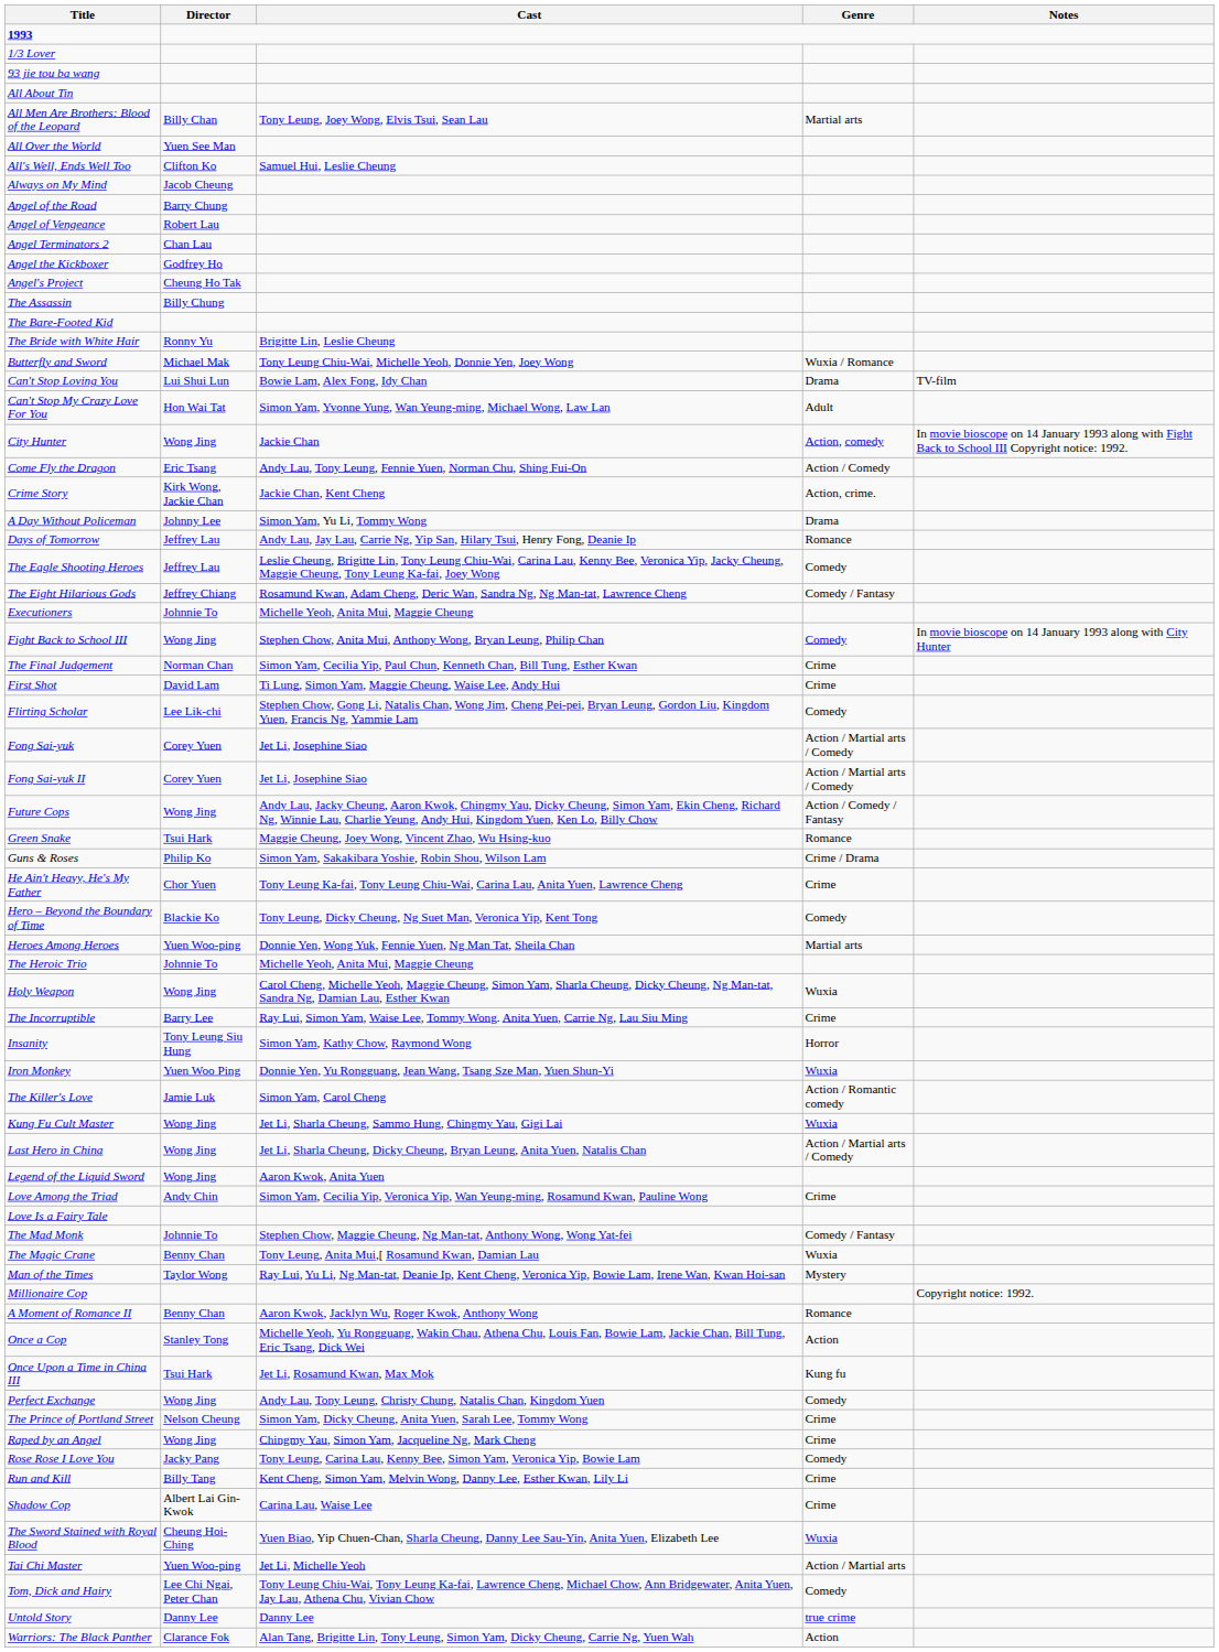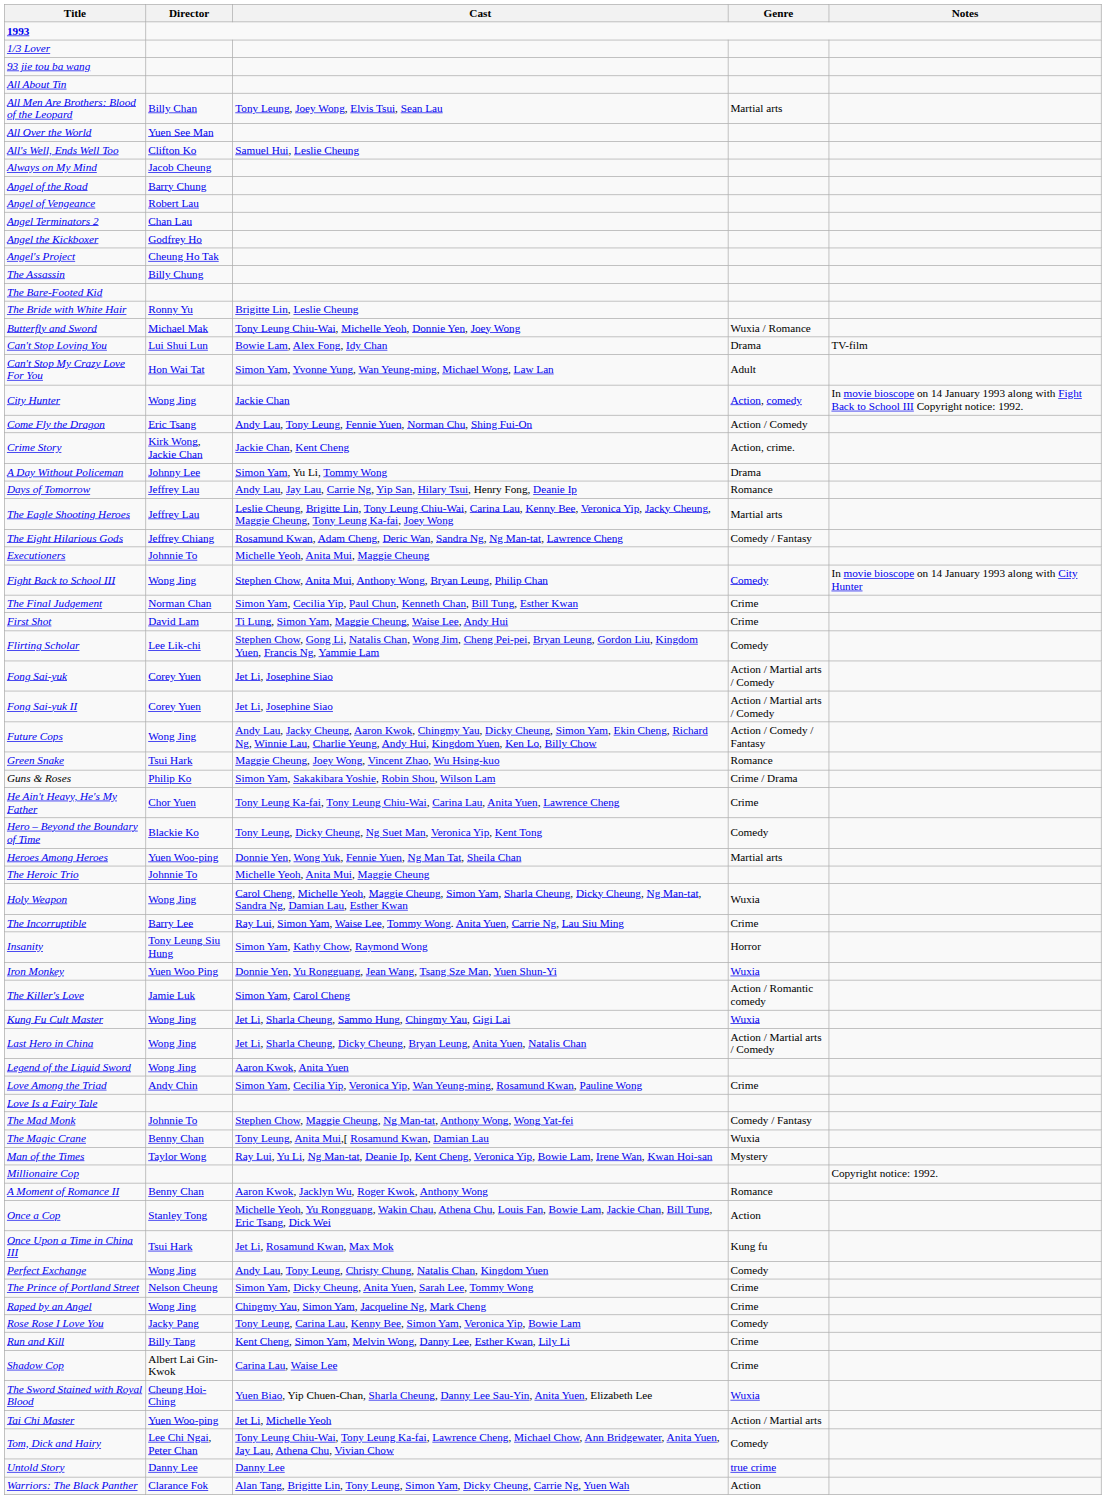The Eagle Shooting Heroes | Genre: Comedy -> Martial arts
